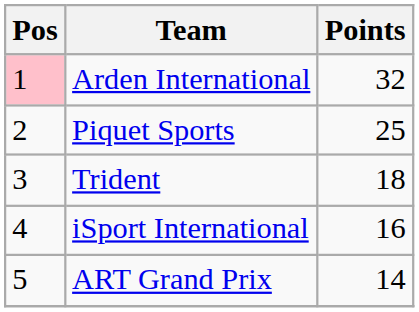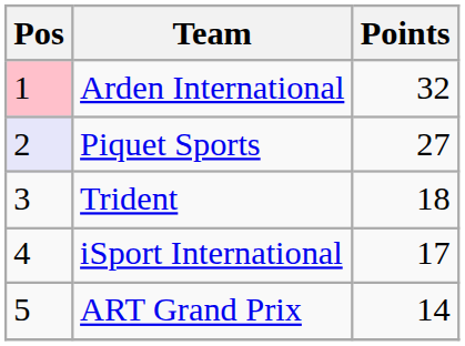Piquet Sports | Pos: no background -> lavender background
Piquet Sports | Points: 25 -> 27
iSport International | Points: 16 -> 17
